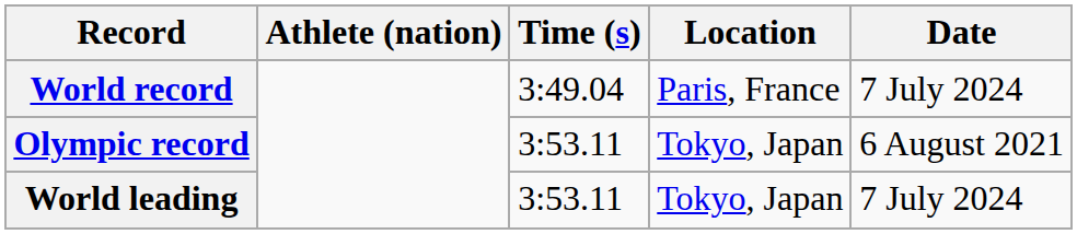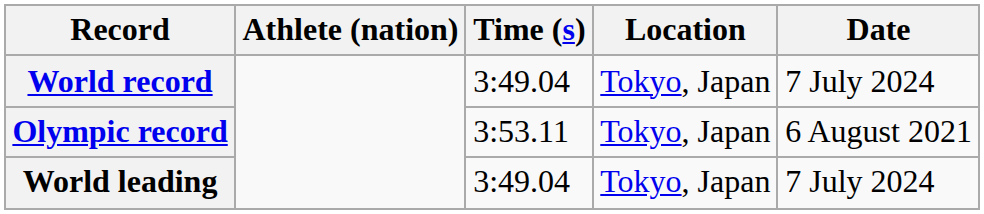World record | Location: Paris, France -> Tokyo, Japan
World leading | Time (s): 3:53.11 -> 3:49.04
